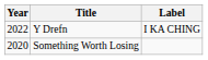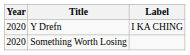Y Drefn | Year: 2022 -> 2020
